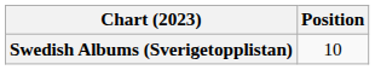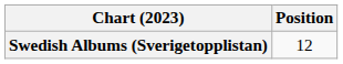Swedish Albums (Sverigetopplistan) | Position: 10 -> 12
